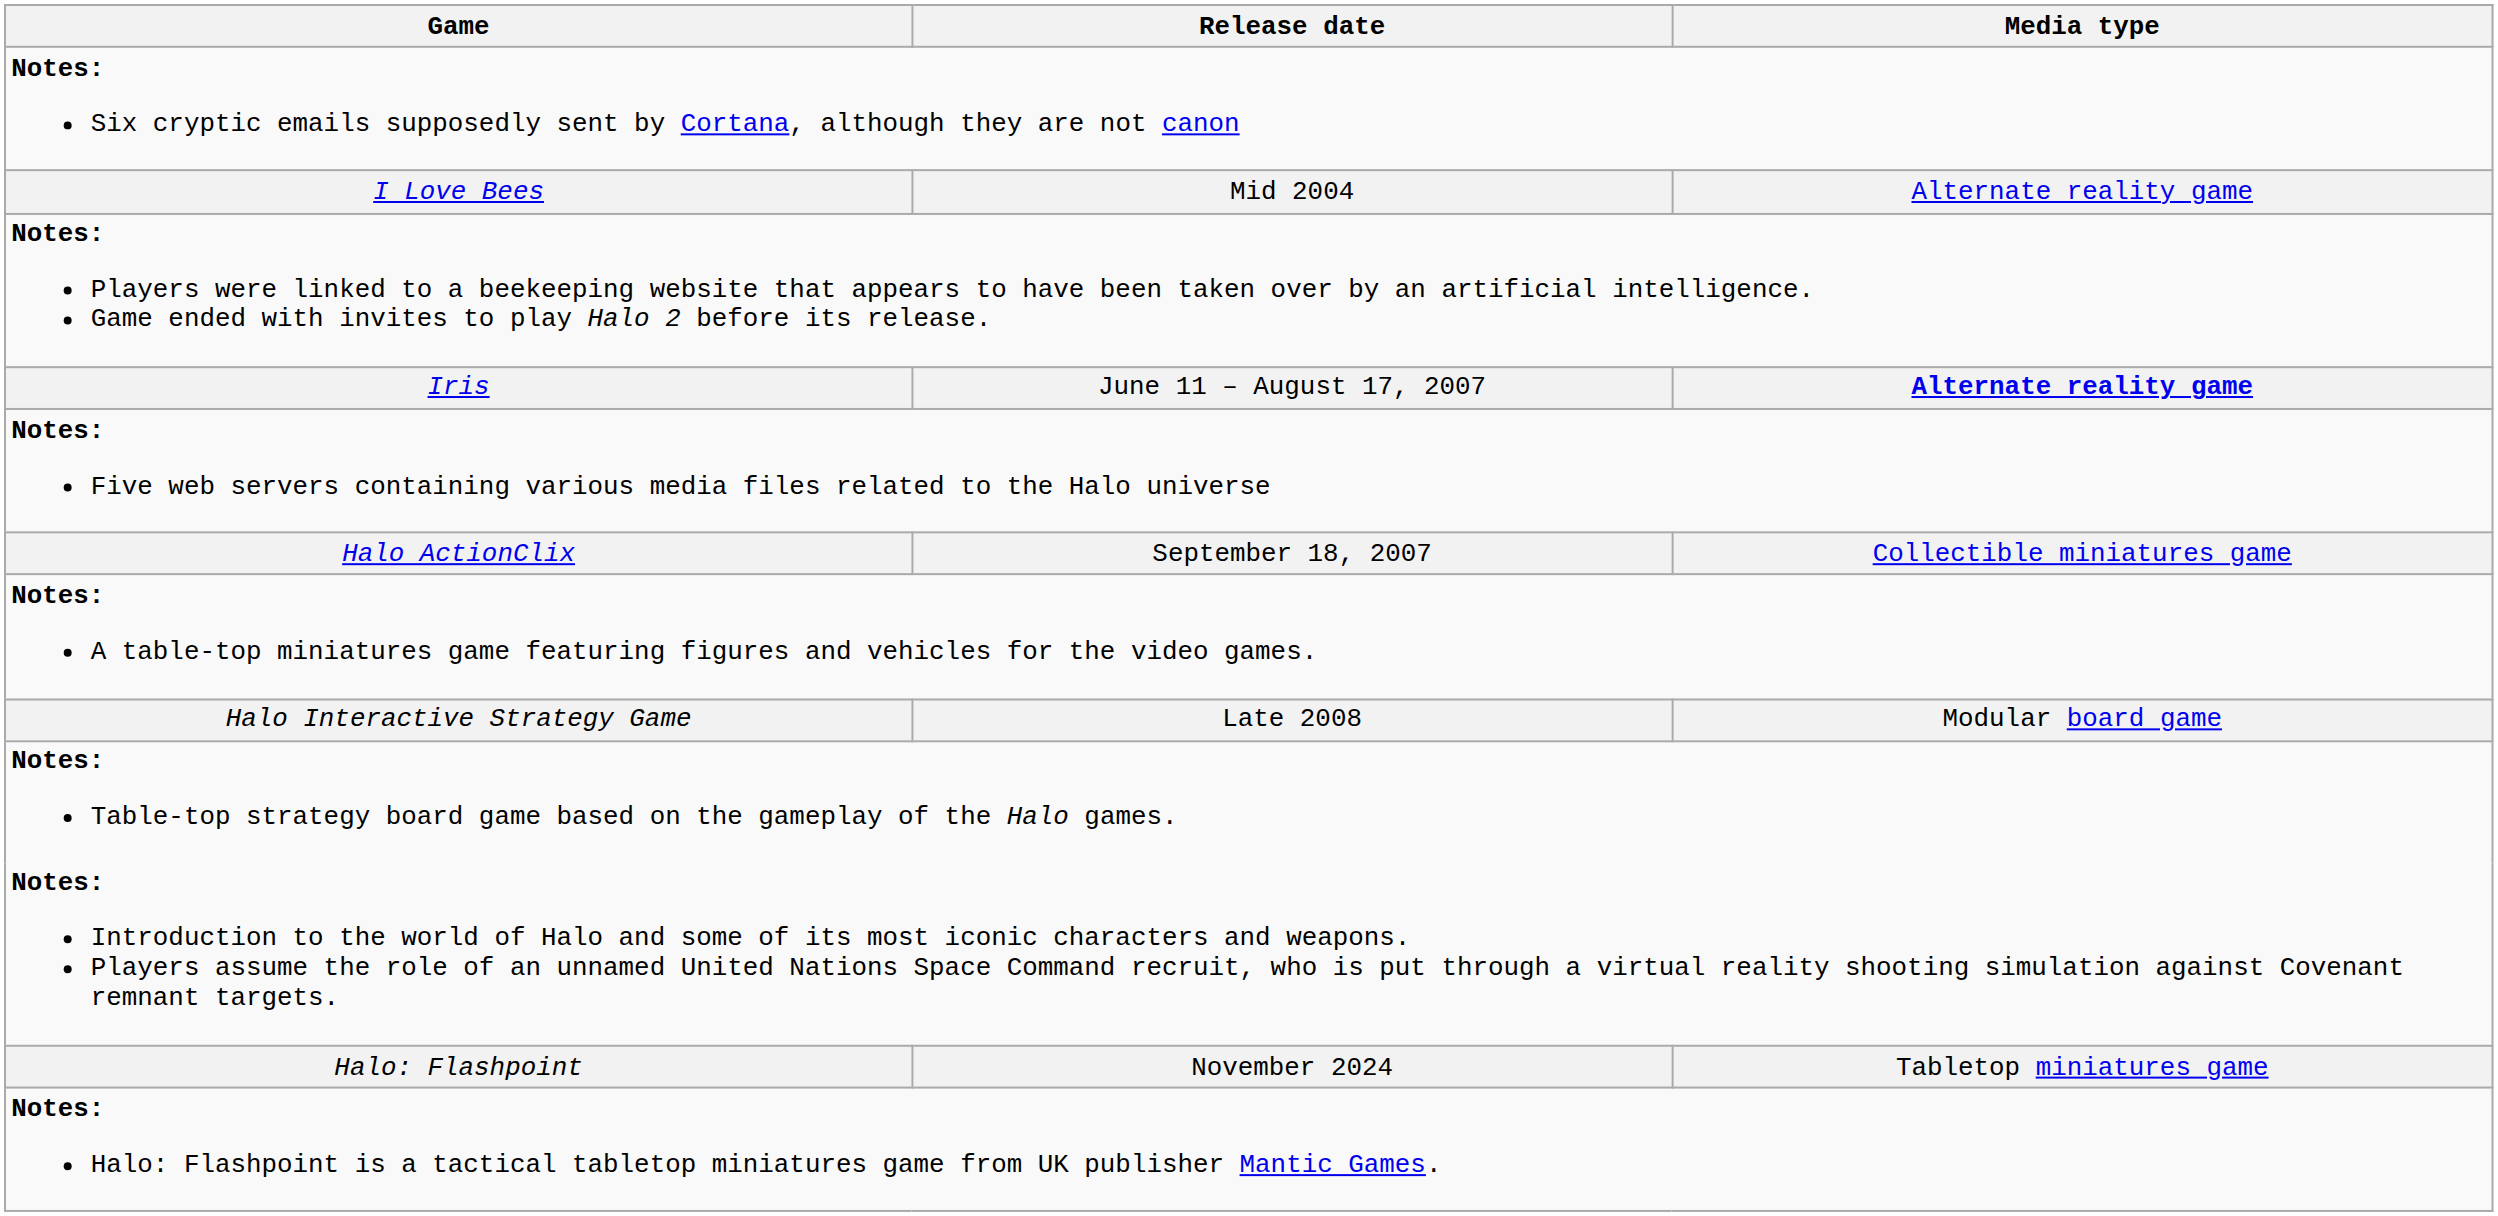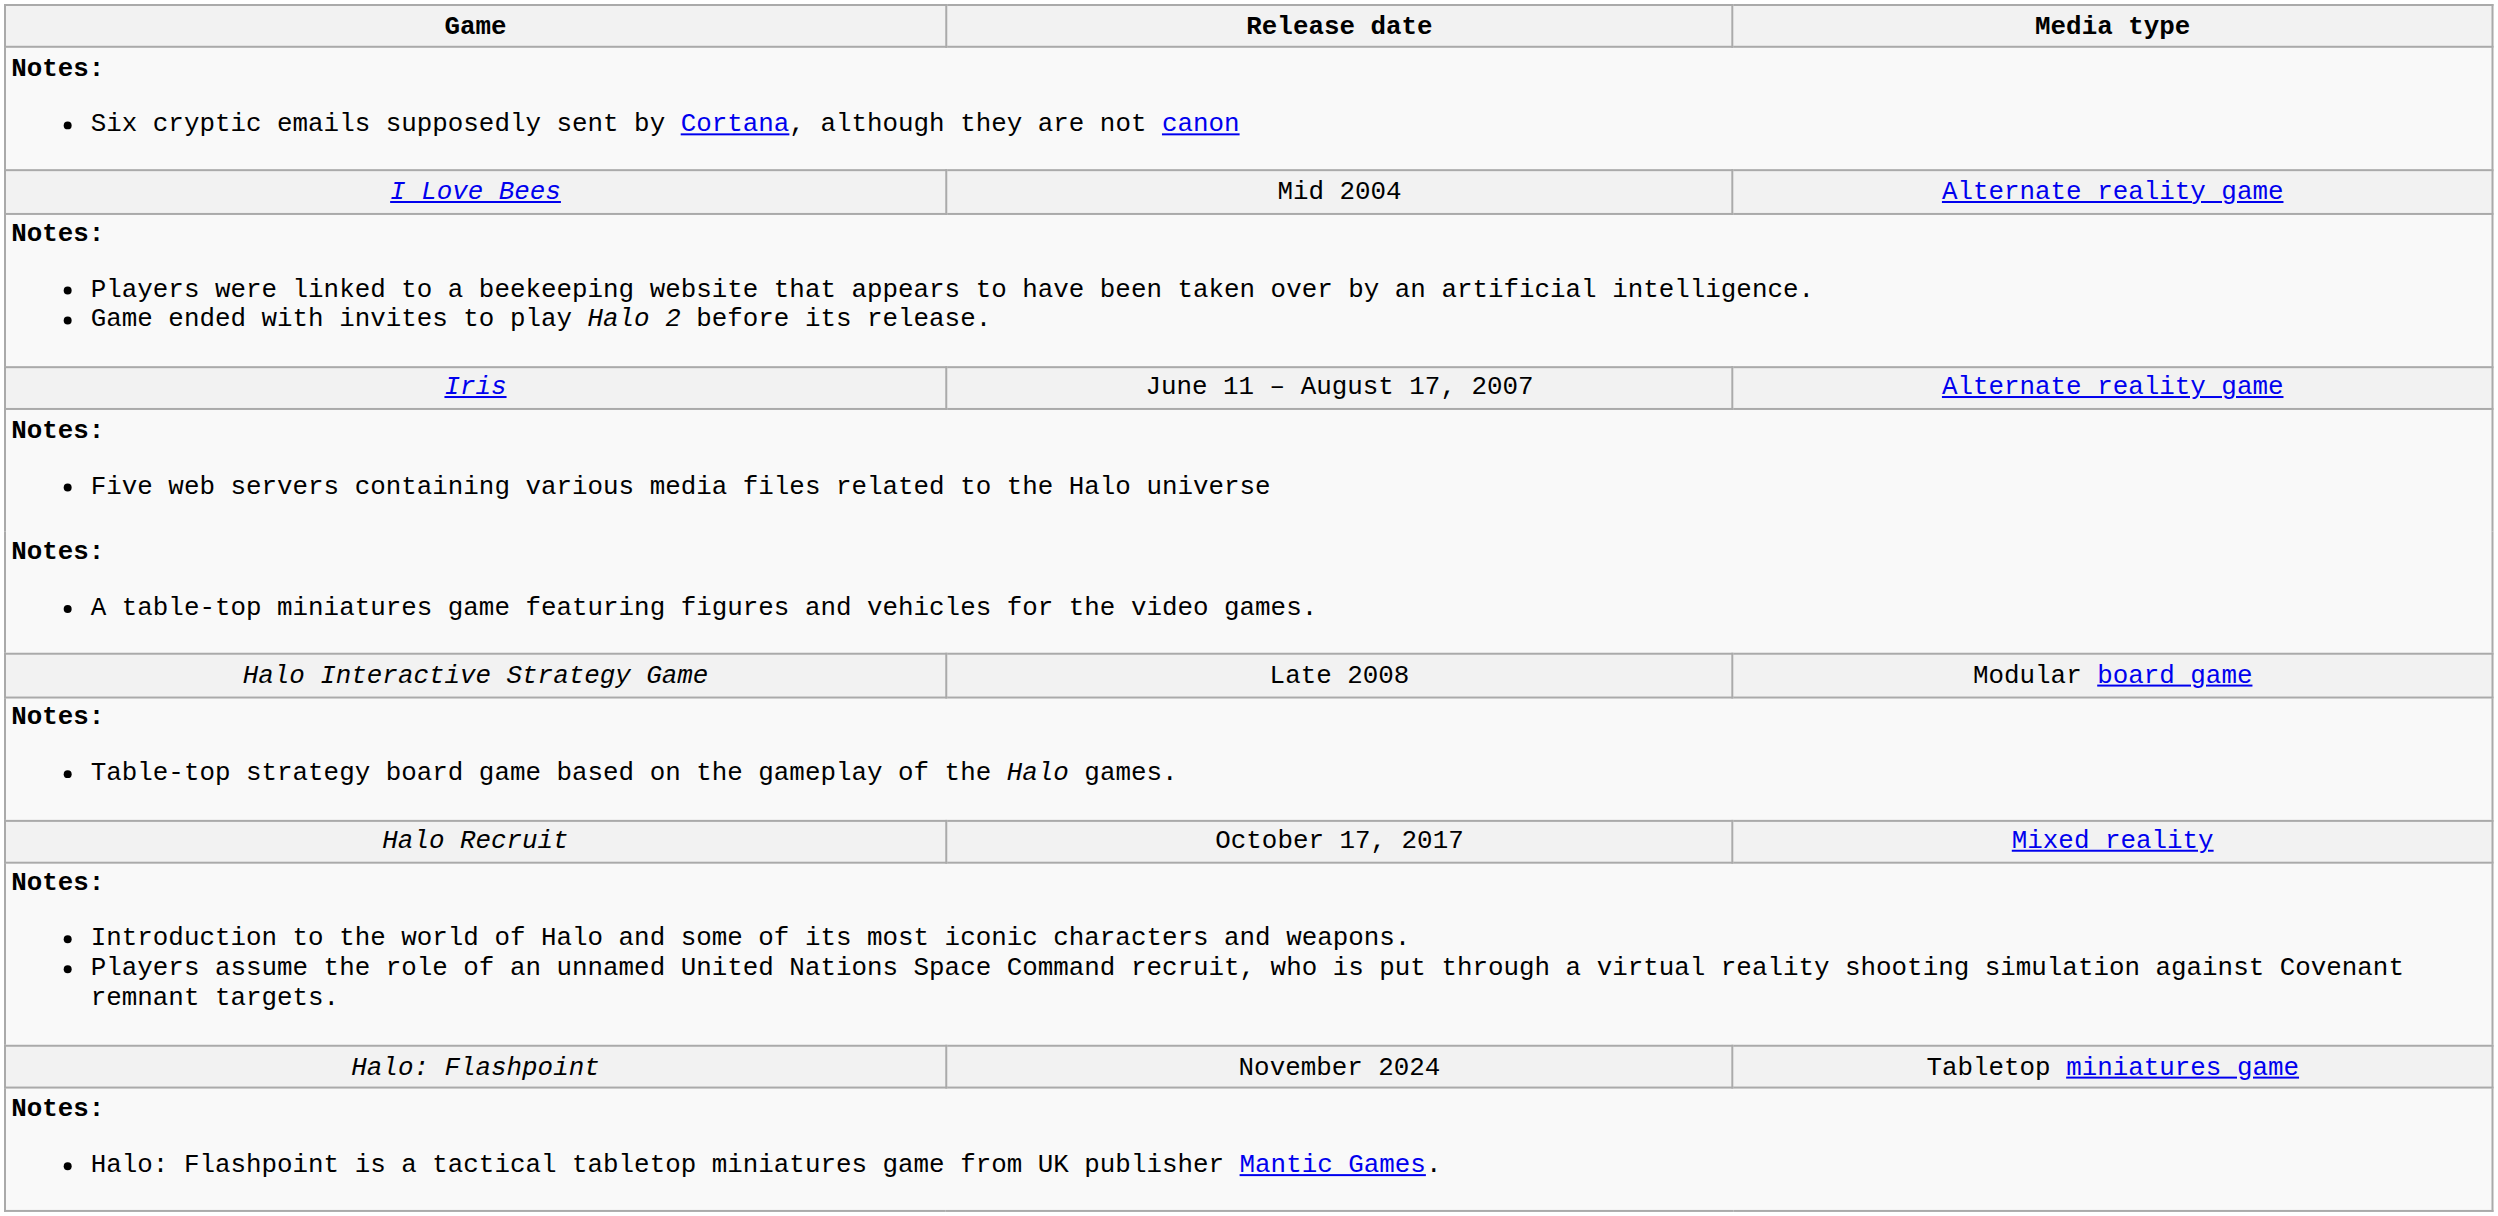Iris | Media type: bold -> normal
- row: Halo ActionClix | September 18, 2007 | Collectible miniatures game
+ row: Halo Recruit | October 17, 2017 | Mixed reality
